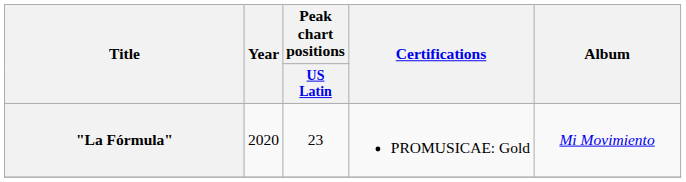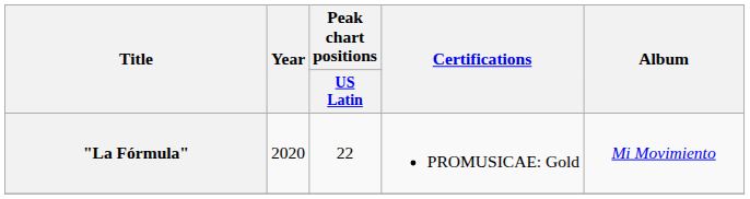"La Fórmula" | Peak chart positions / US Latin: 23 -> 22
